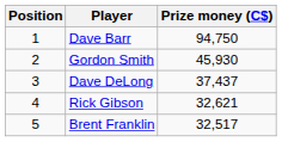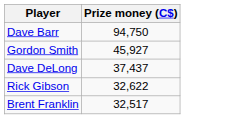- column: Position | 1 | 2 | 3 | 4 | 5
Gordon Smith | Prize money (C$): 45,930 -> 45,927
Rick Gibson | Prize money (C$): 32,621 -> 32,622
